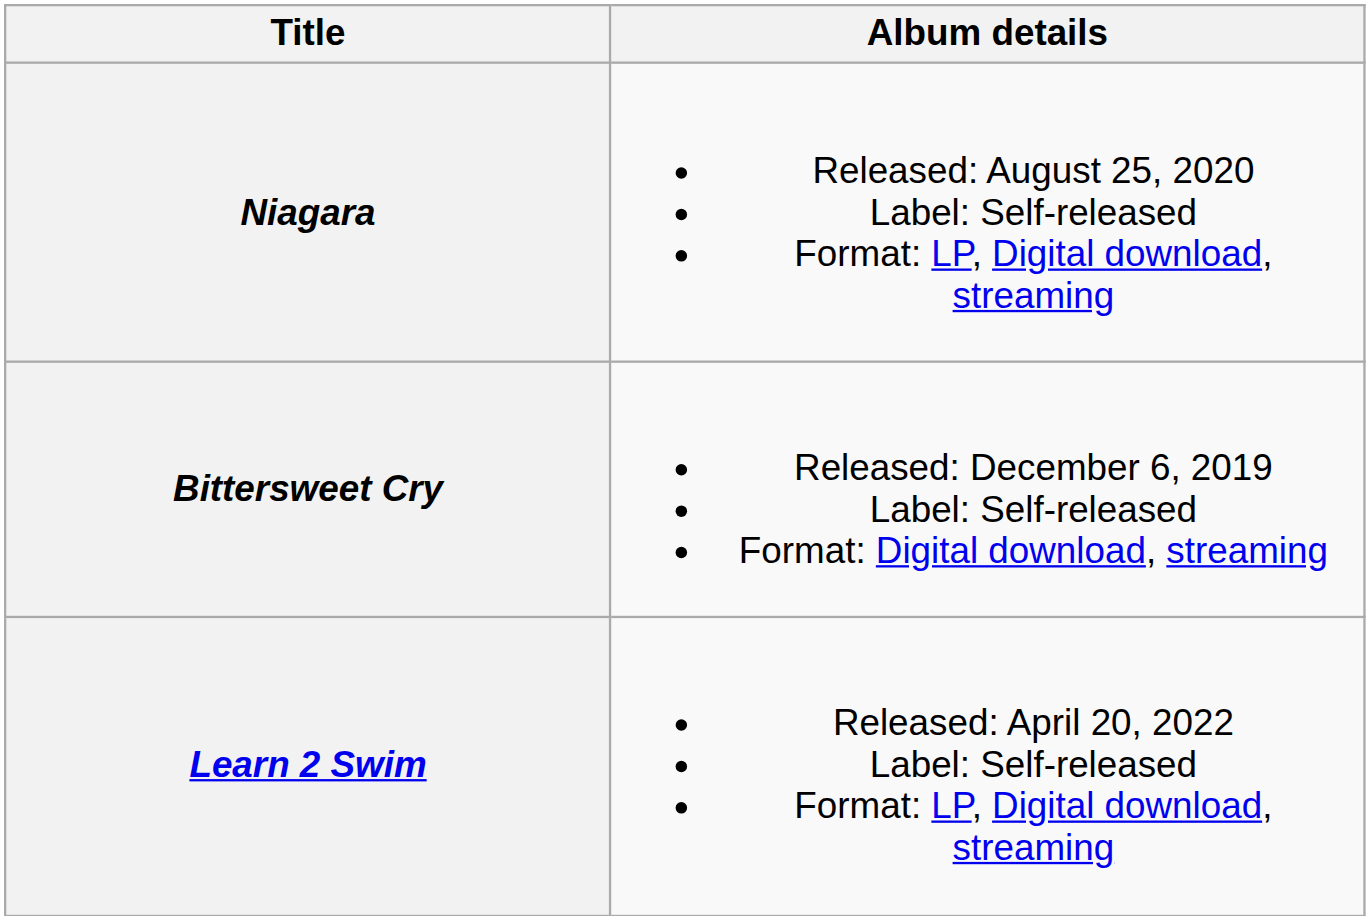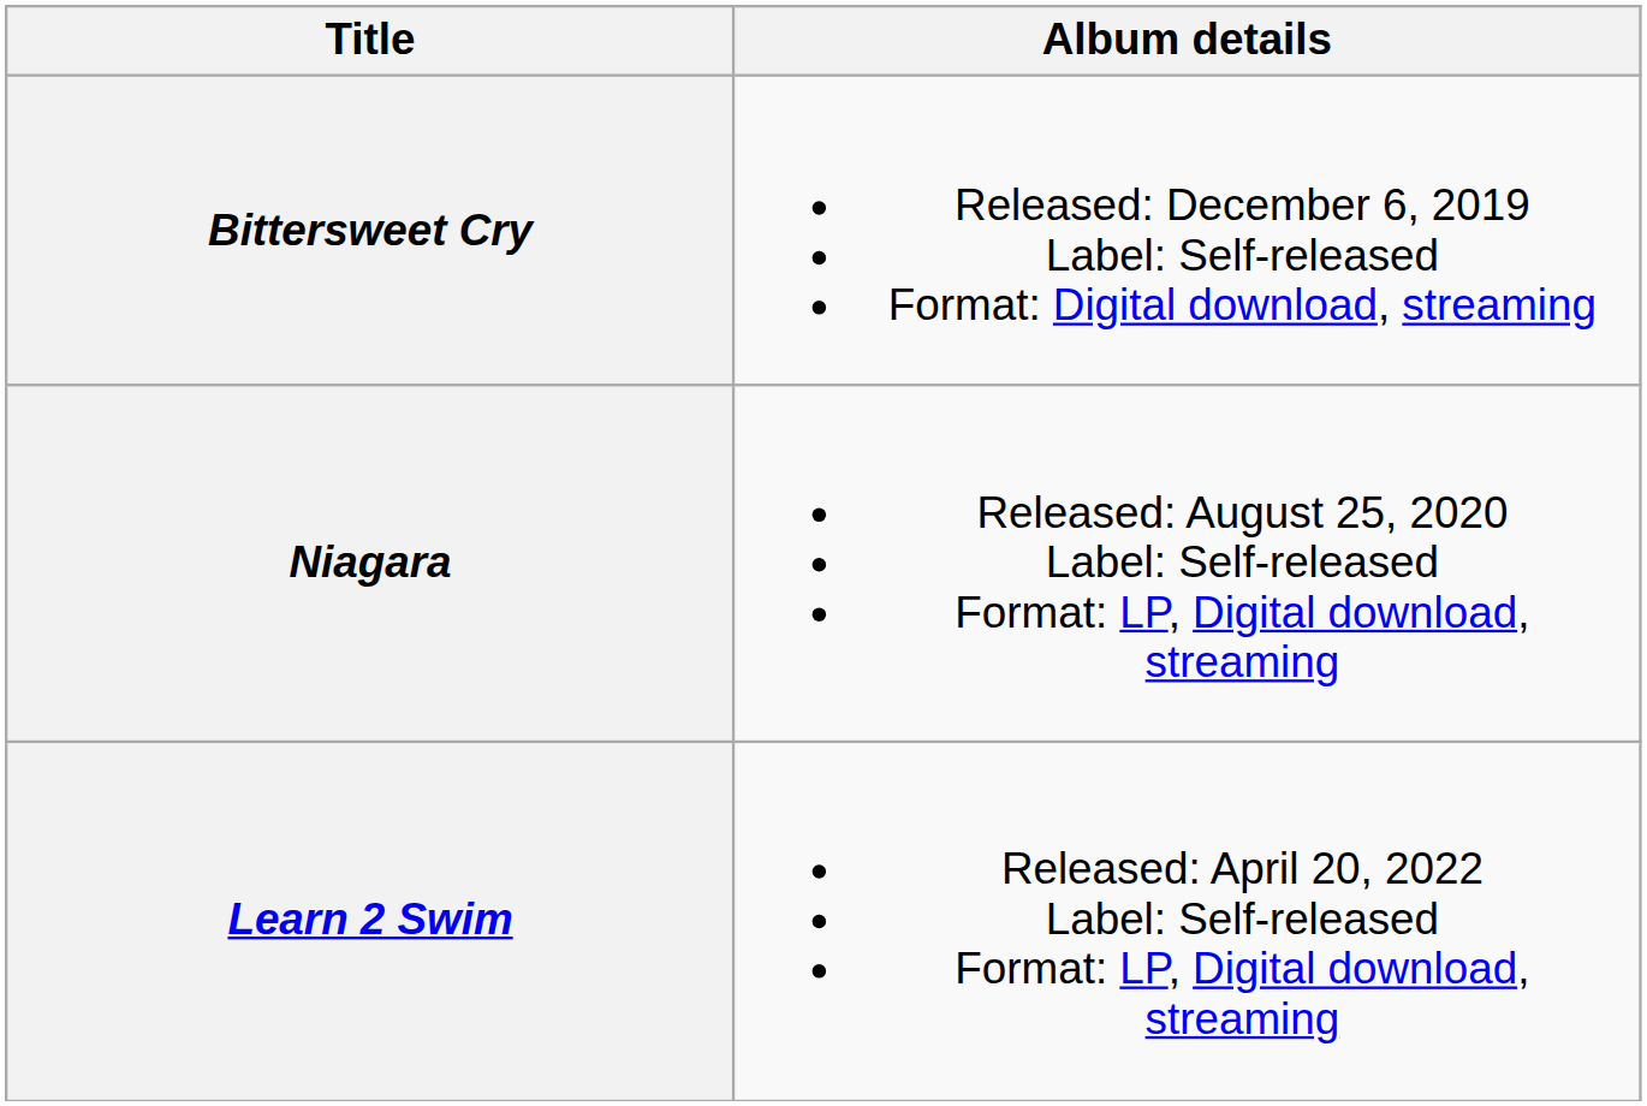rows swapped: Bittersweet Cry <-> Niagara
